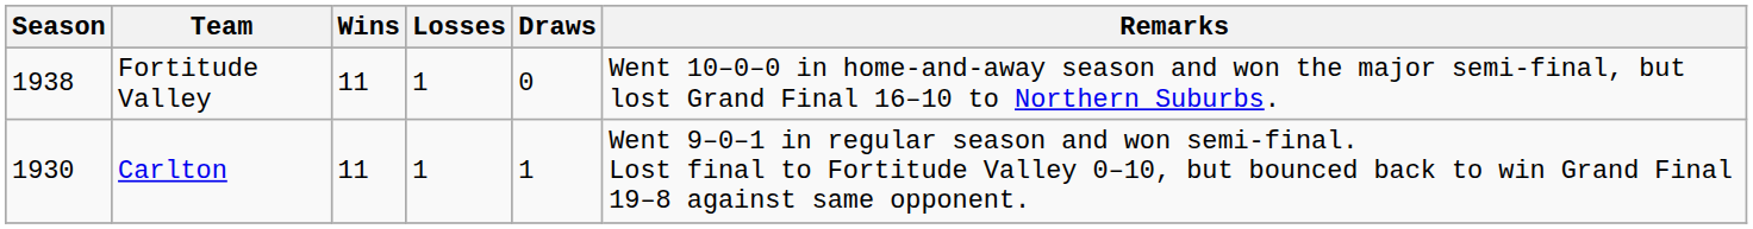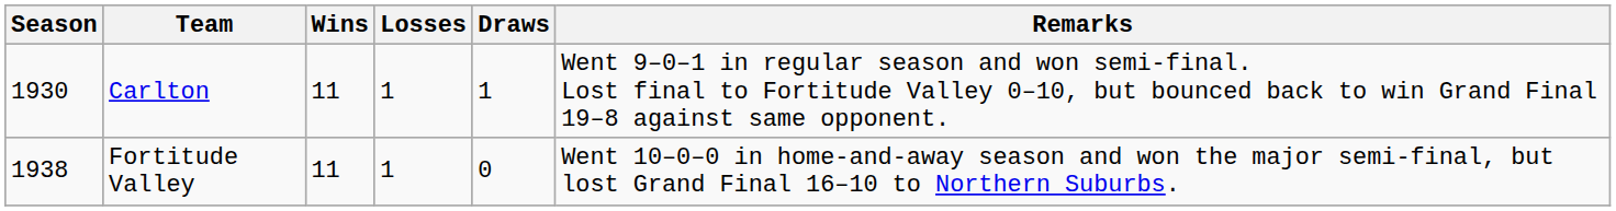rows swapped: Fortitude Valley <-> Carlton
